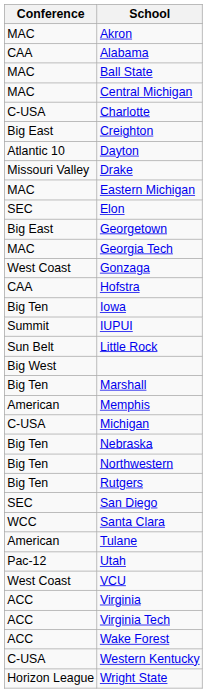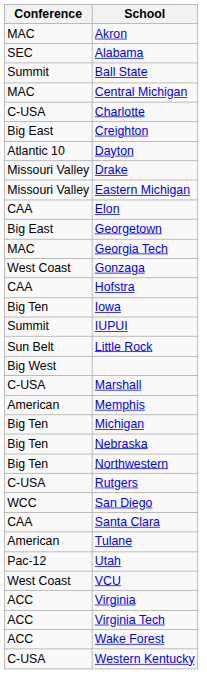Alabama | Conference: CAA -> SEC
Ball State | Conference: MAC -> Summit
Eastern Michigan | Conference: MAC -> Missouri Valley
Elon | Conference: SEC -> CAA
Marshall | Conference: Big Ten -> C-USA
Michigan | Conference: C-USA -> Big Ten
Rutgers | Conference: Big Ten -> C-USA
San Diego | Conference: SEC -> WCC
Santa Clara | Conference: WCC -> CAA
- row: Horizon League | Wright State
